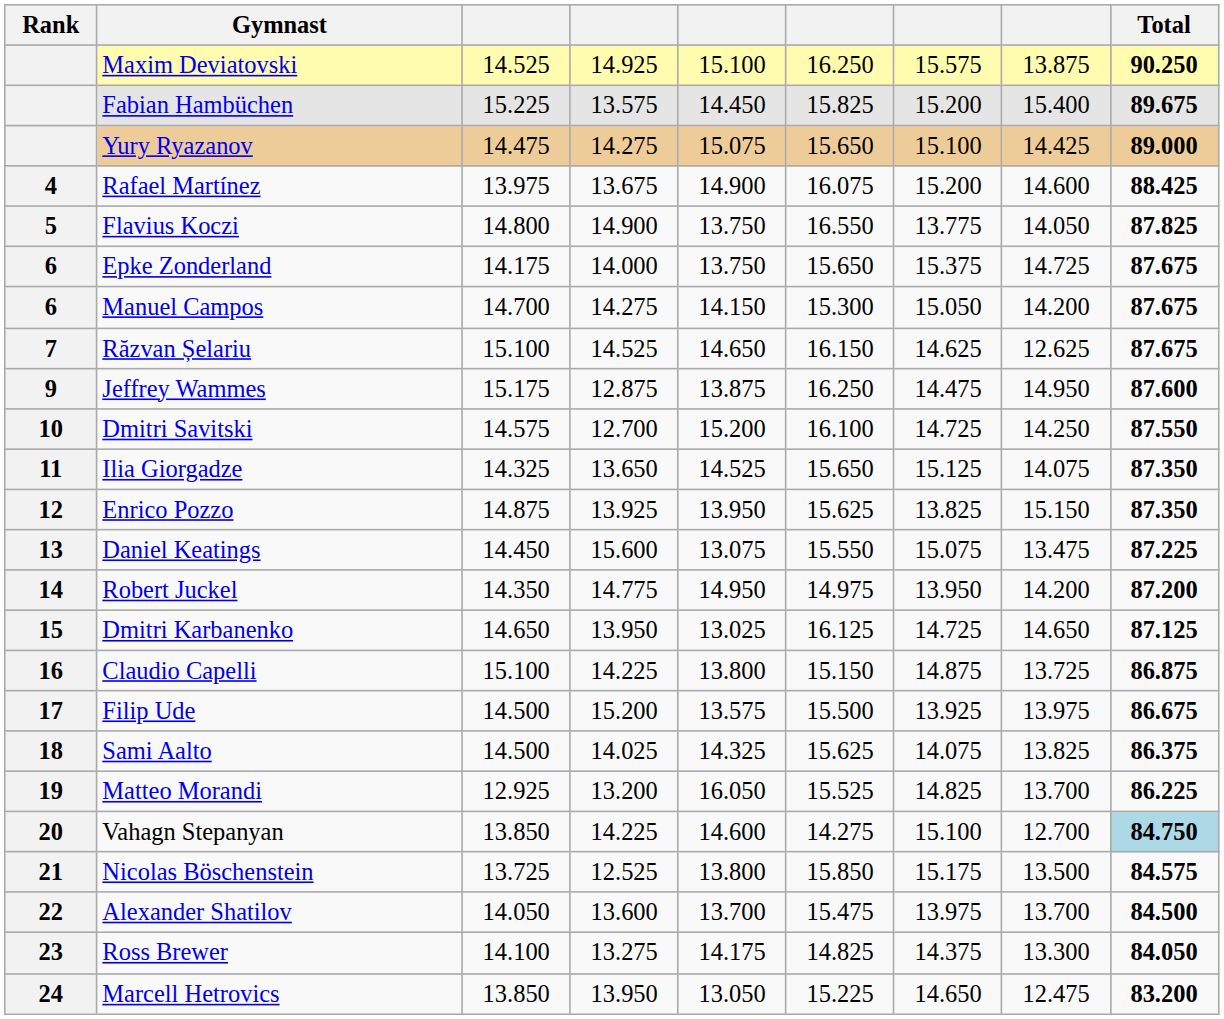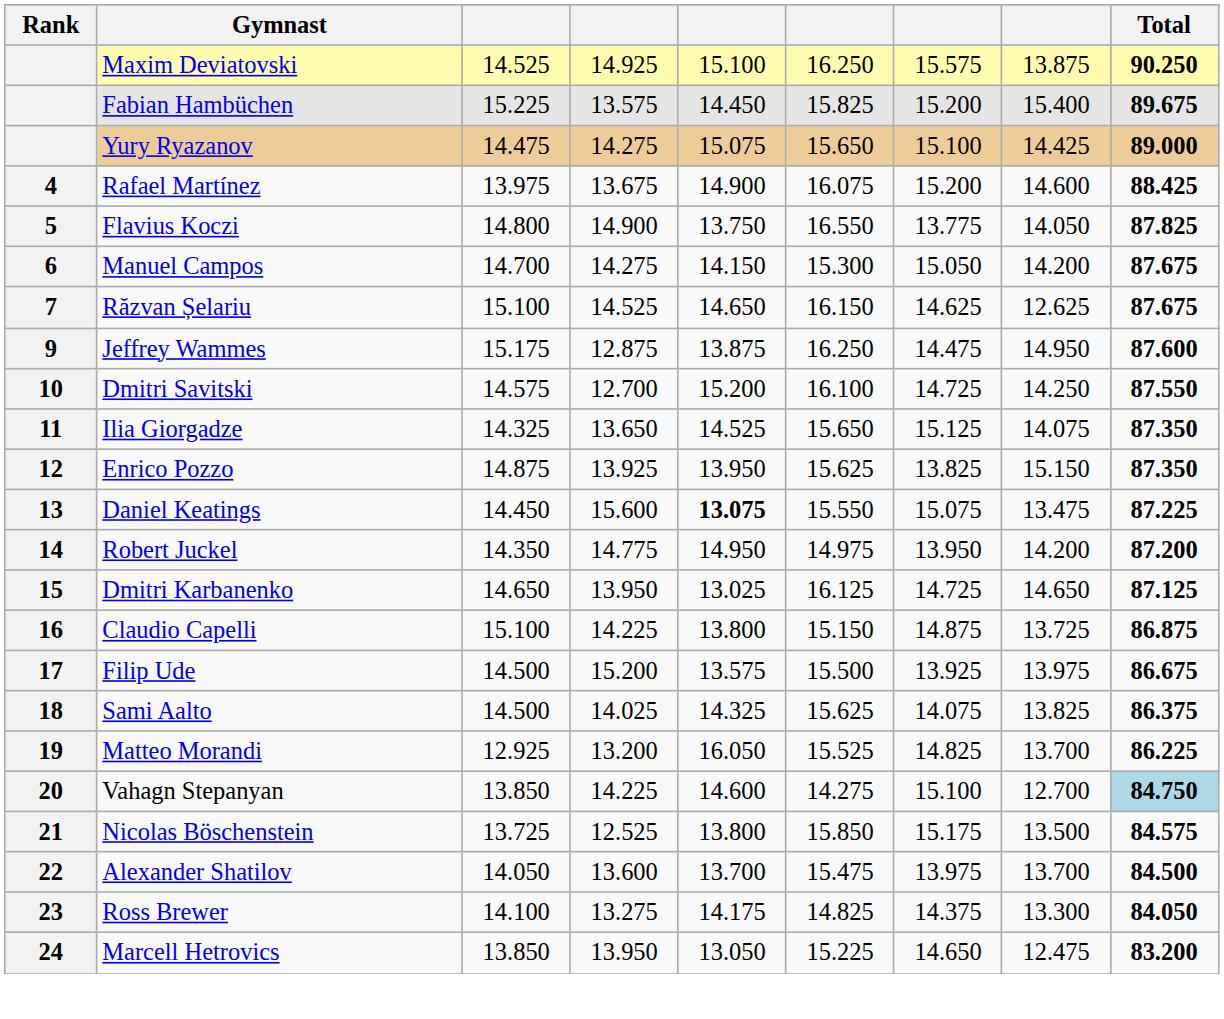- row: 6 | Epke Zonderland | 14.175 | 14.000 | 13.750 | 15.650 | 15.375 | 14.725 | 87.675
Daniel Keatings | column 5: normal -> bold
